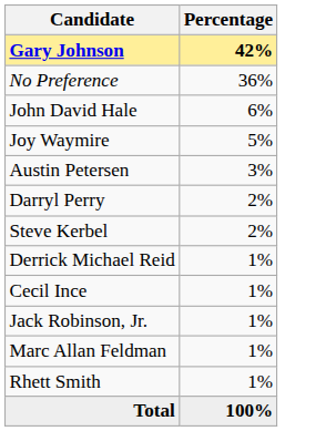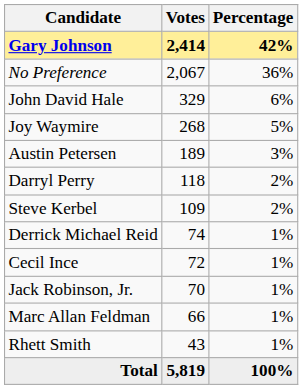+ column: Votes | 2,414 | 2,067 | 329 | 268 | 189 | 118 | 109 | 74 | 72 | 70 | 66 | 43 | 5,819
